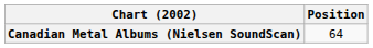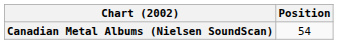Canadian Metal Albums (Nielsen SoundScan) | Position: 64 -> 54
